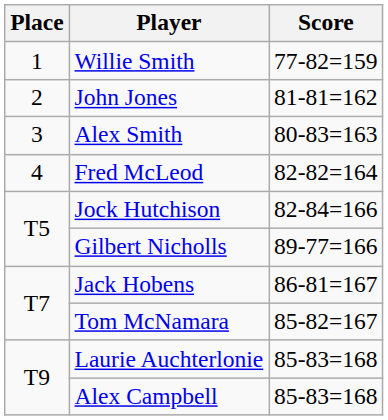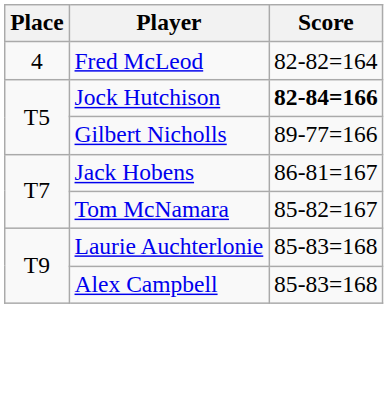- row: 1 | Willie Smith | 77-82=159
- row: 2 | John Jones | 81-81=162
- row: 3 | Alex Smith | 80-83=163
Jock Hutchison | Score: normal -> bold
